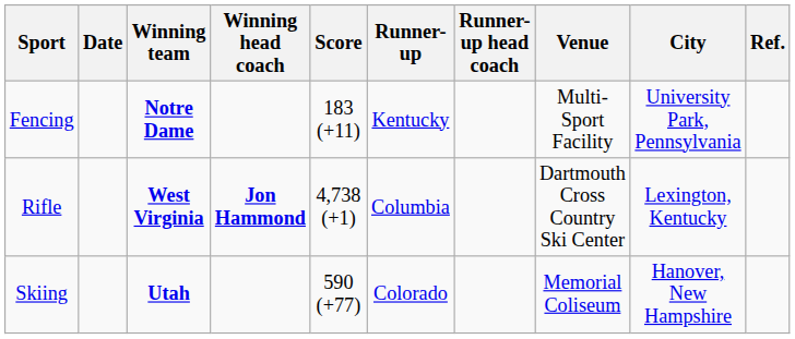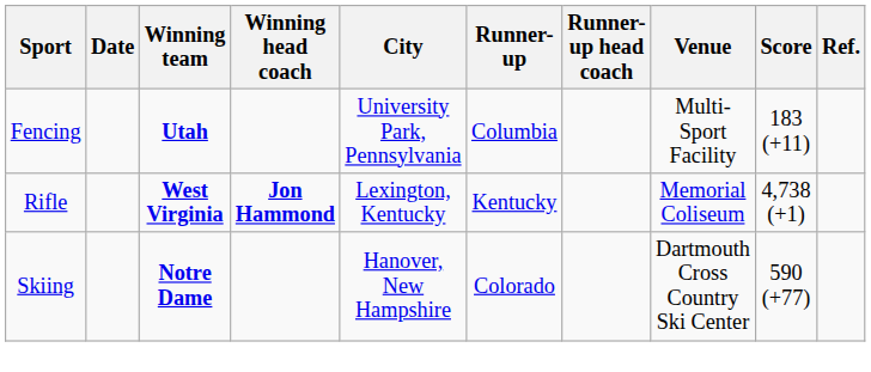columns swapped: Score <-> City
Fencing | Winning team: Notre Dame -> Utah
Fencing | Runner-up: Kentucky -> Columbia
Rifle | Runner-up: Columbia -> Kentucky
Rifle | Venue: Dartmouth Cross Country Ski Center -> Memorial Coliseum
Skiing | Winning team: Utah -> Notre Dame
Skiing | Venue: Memorial Coliseum -> Dartmouth Cross Country Ski Center
